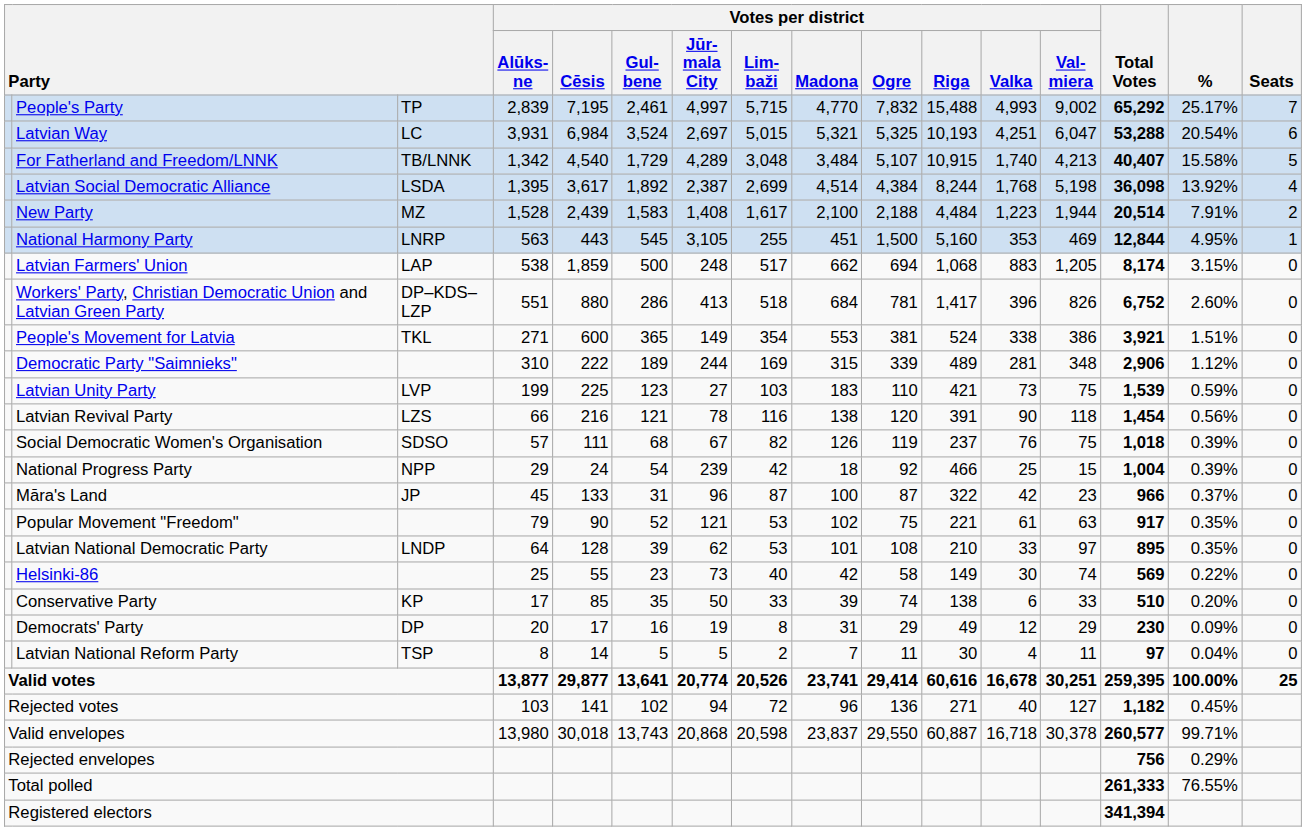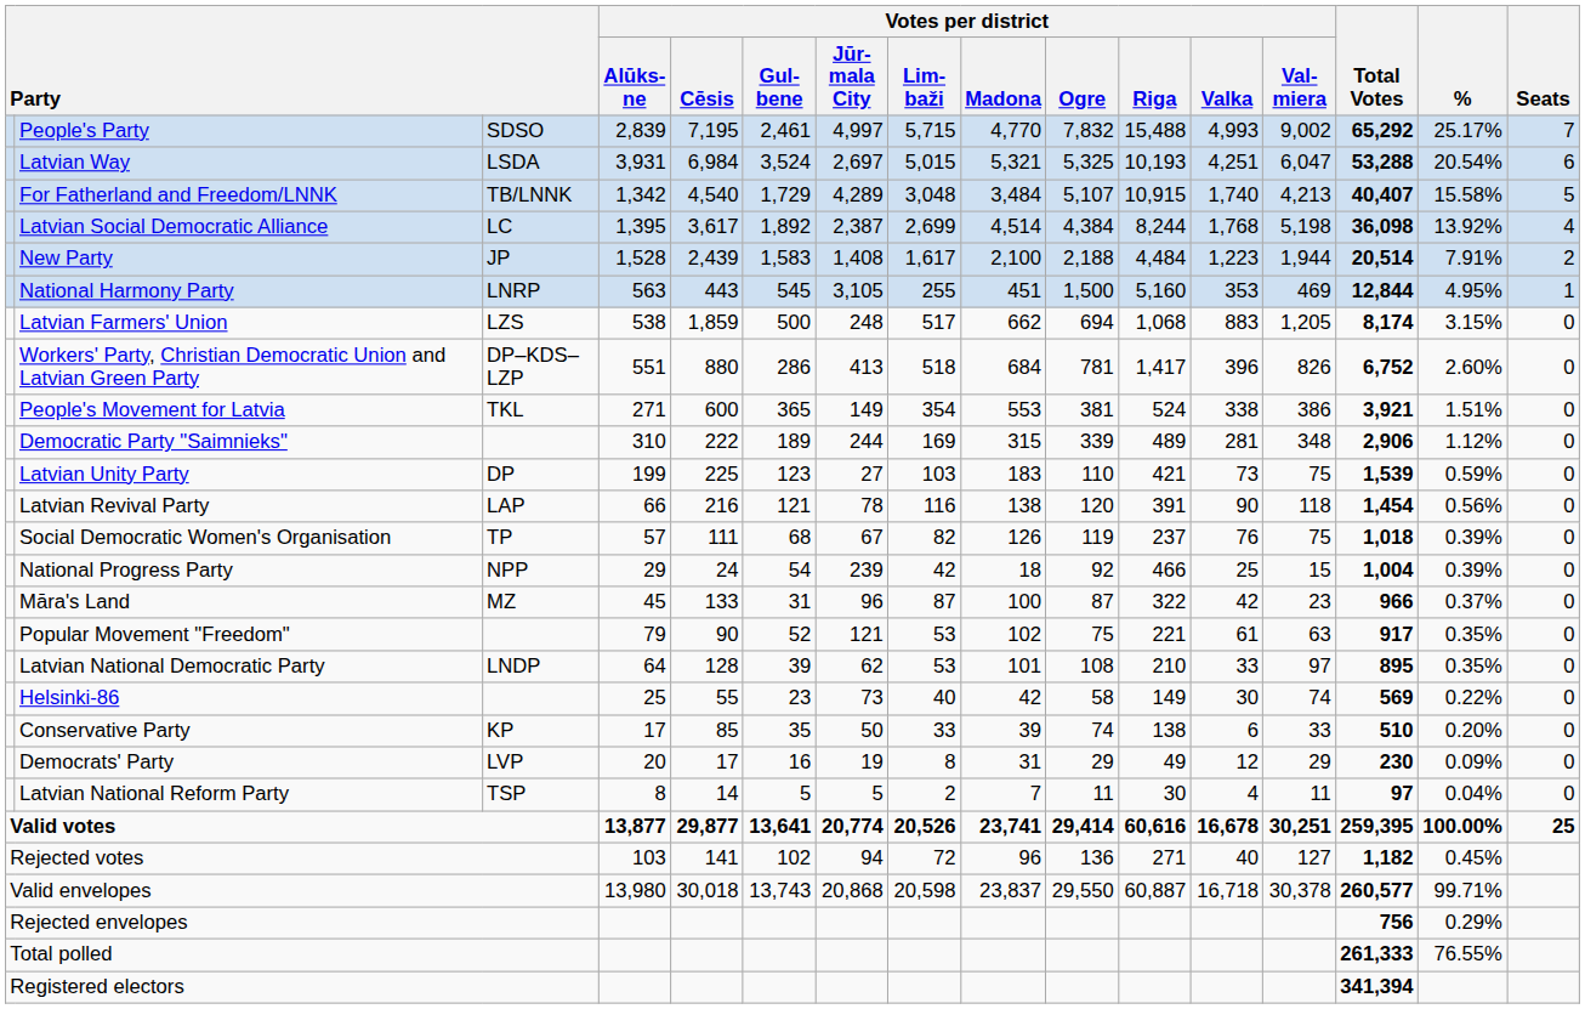People's Party | column 3: TP -> SDSO
Latvian Way | column 3: LC -> LSDA
Latvian Social Democratic Alliance | column 3: LSDA -> LC
New Party | column 3: MZ -> JP
Latvian Farmers' Union | column 3: LAP -> LZS
Latvian Unity Party | column 3: LVP -> DP
Latvian Revival Party | column 3: LZS -> LAP
Social Democratic Women's Organisation | column 3: SDSO -> TP
Māra's Land | column 3: JP -> MZ
Democrats' Party | column 3: DP -> LVP
